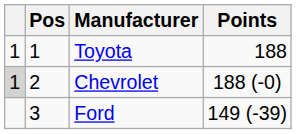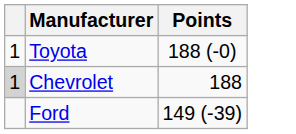- column: Pos | 1 | 2 | 3
Toyota | Points: 188 -> 188 (-0)
Chevrolet | Points: 188 (-0) -> 188
